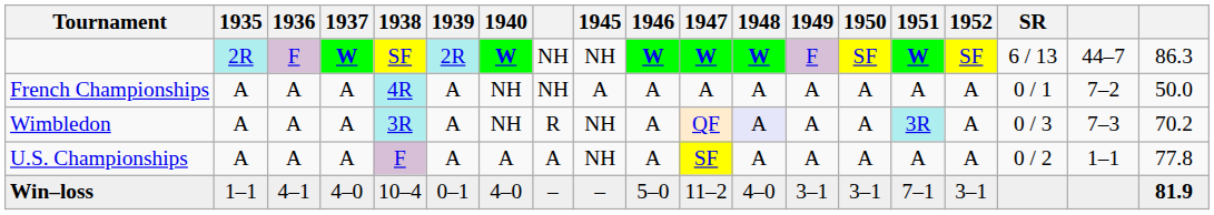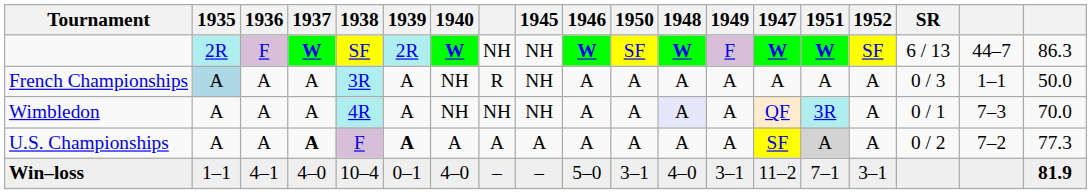columns swapped: 1947 <-> 1950
French Championships | 1935: no background -> lightblue background
French Championships | 1938: 4R -> 3R
French Championships | column 8: NH -> R
French Championships | 1945: A -> NH
French Championships | SR: 0 / 1 -> 0 / 3
French Championships | column 18: 7–2 -> 1–1
Wimbledon | 1938: 3R -> 4R
Wimbledon | column 8: R -> NH
Wimbledon | SR: 0 / 3 -> 0 / 1
Wimbledon | column 19: 70.2 -> 70.0
U.S. Championships | 1937: normal -> bold
U.S. Championships | 1939: normal -> bold
U.S. Championships | 1945: NH -> A
U.S. Championships | 1951: no background -> lightgrey background
U.S. Championships | column 18: 1–1 -> 7–2
U.S. Championships | column 19: 77.8 -> 77.3
